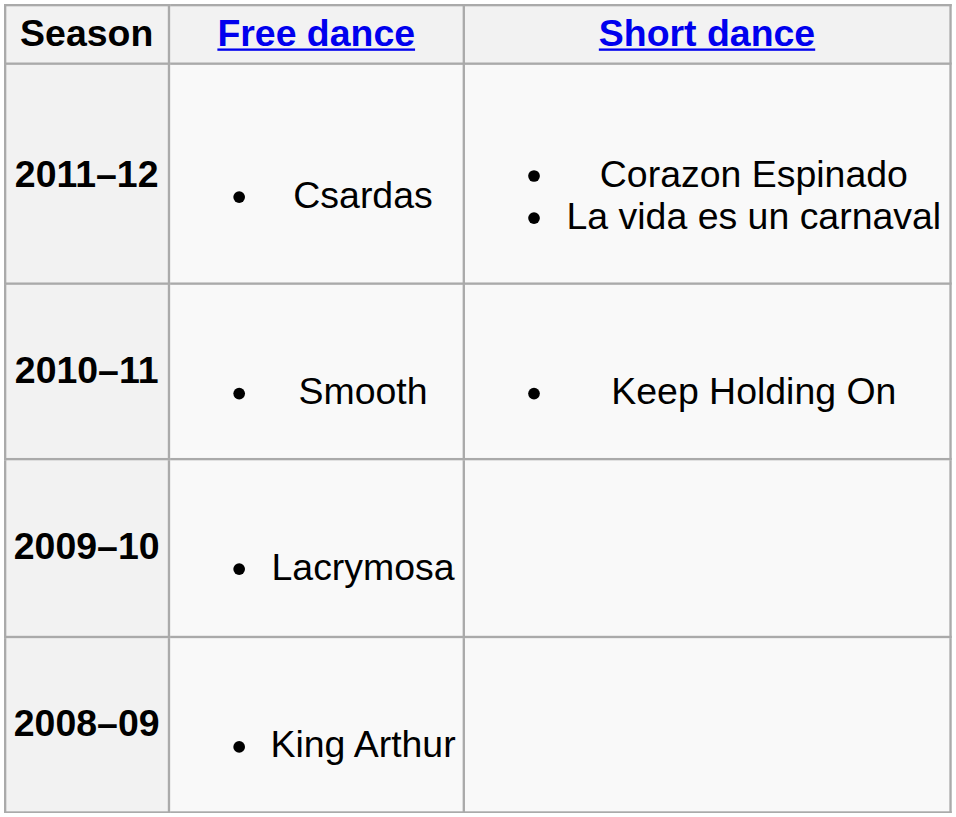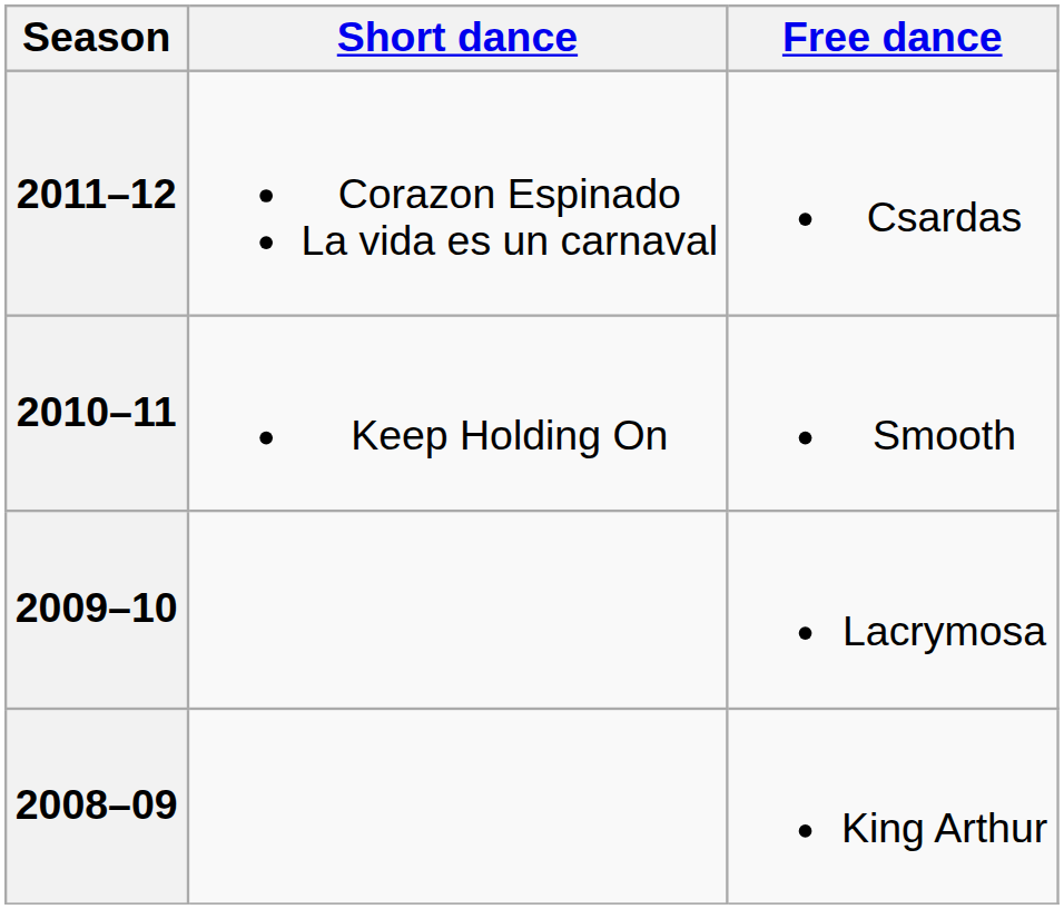columns swapped: Short dance <-> Free dance
